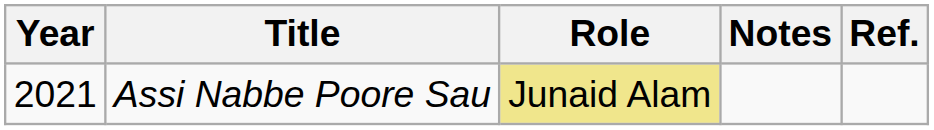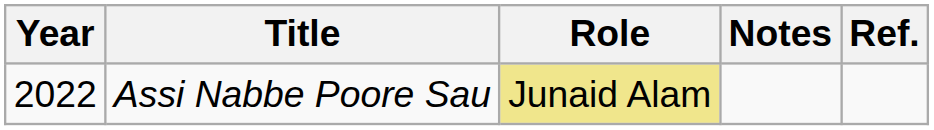Assi Nabbe Poore Sau | Year: 2021 -> 2022
